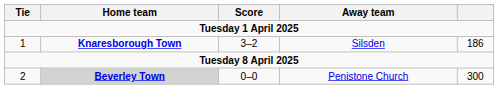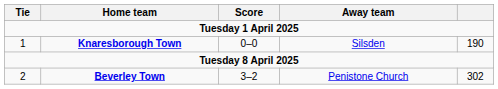1 | Score: 3–2 -> 0–0
1 | column 5: 186 -> 190
2 | Home team: lightgrey background -> no background
2 | Score: 0–0 -> 3–2
2 | column 5: 300 -> 302
